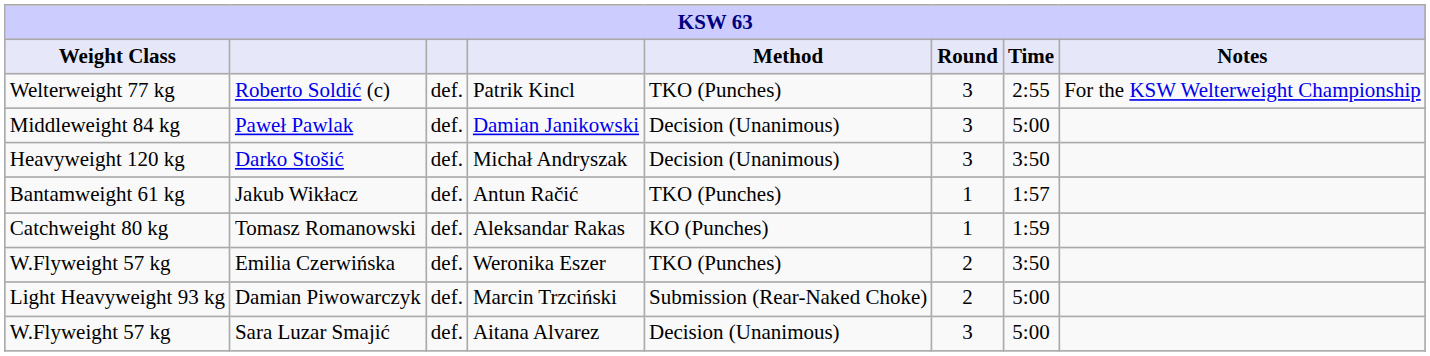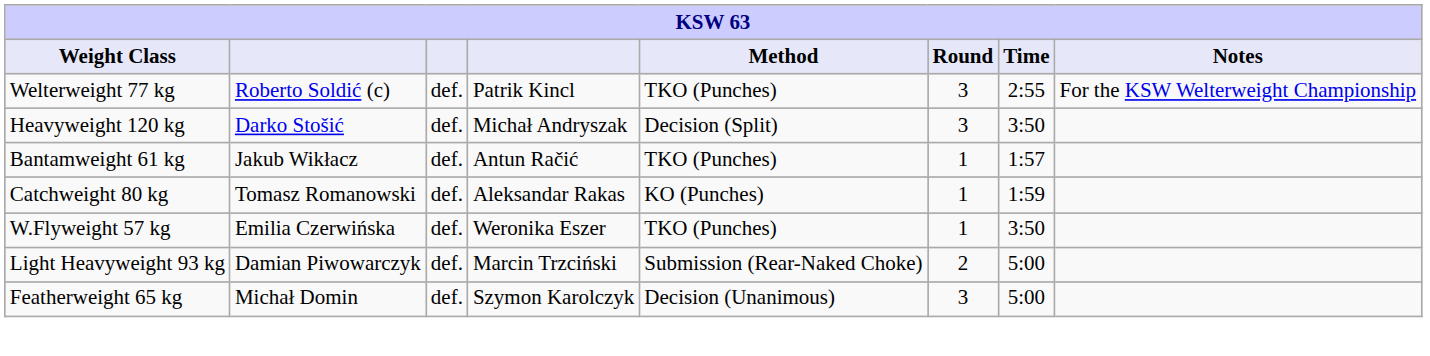- row: Middleweight 84 kg | Paweł Pawlak | def. | Damian Janikowski | Decision (Unanimous) | 3 | 5:00
Darko Stošić | Method: Decision (Unanimous) -> Decision (Split)
Emilia Czerwińska | Round: 2 -> 1
- row: W.Flyweight 57 kg | Sara Luzar Smajić | def. | Aitana Alvarez | Decision (Unanimous) | 3 | 5:00
+ row: Featherweight 65 kg | Michał Domin | def. | Szymon Karolczyk | Decision (Unanimous) | 3 | 5:00
